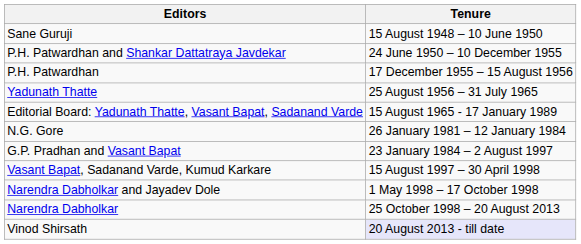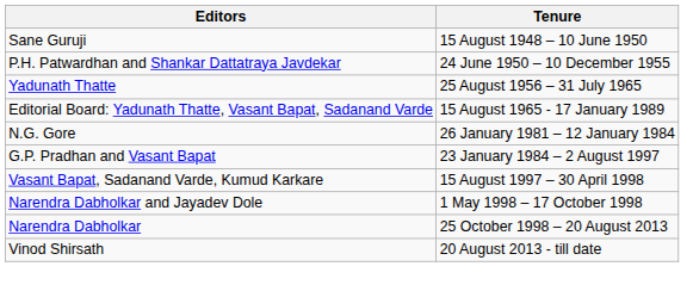- row: P.H. Patwardhan | 17 December 1955 – 15 August 1956
Vinod Shirsath | Tenure: lavender background -> no background
